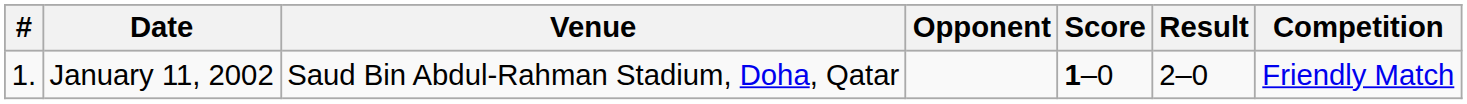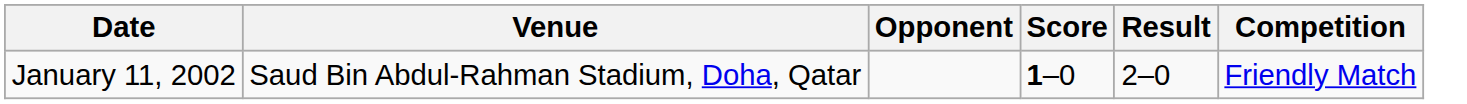- column: # | 1.
